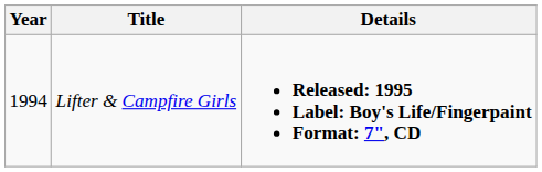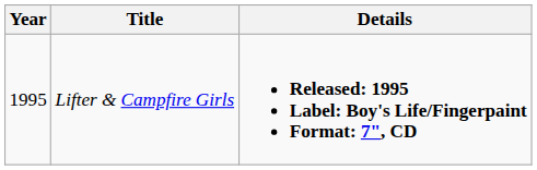Lifter & Campfire Girls | Year: 1994 -> 1995
